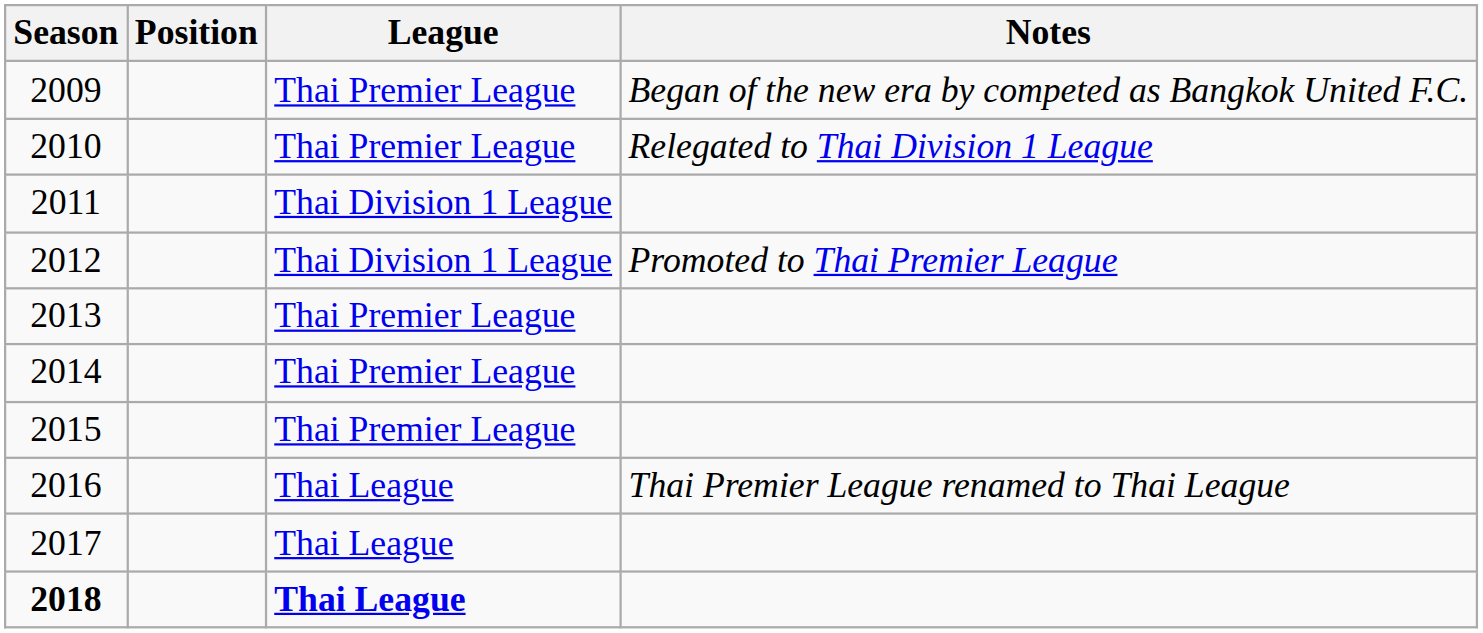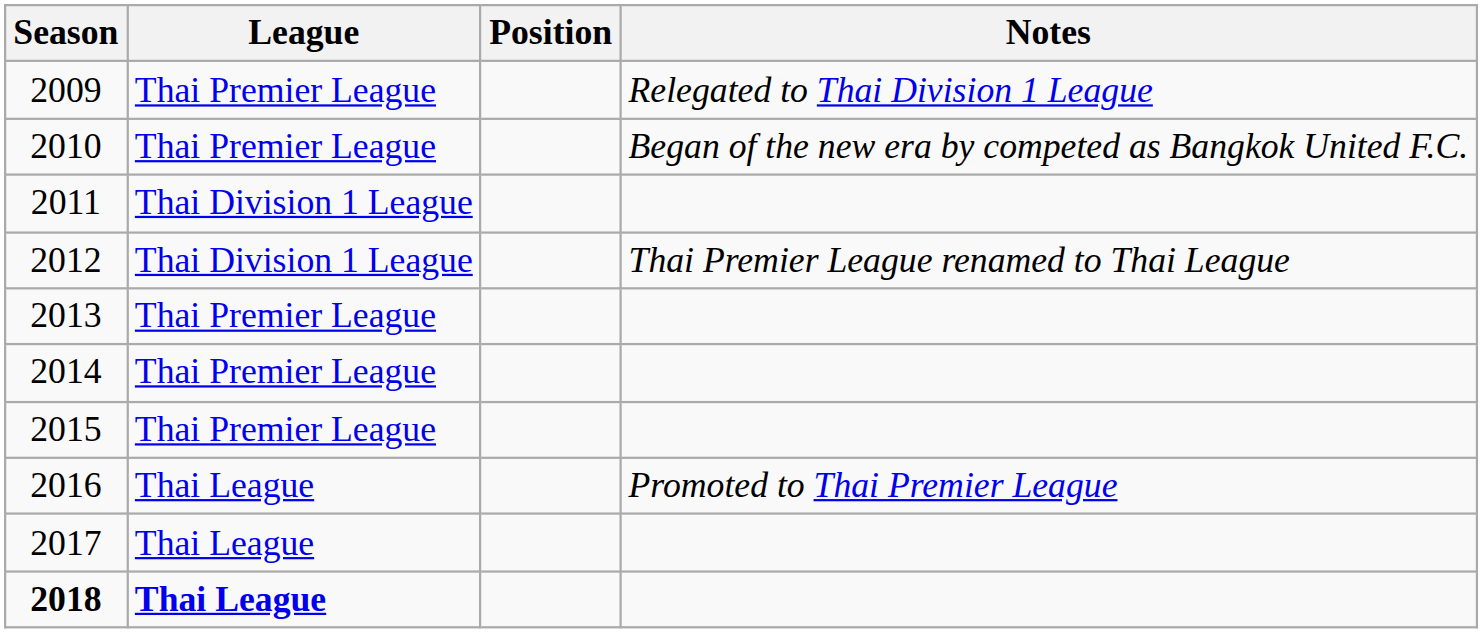columns swapped: League <-> Position
2009 | Notes: Began of the new era by competed as Bangkok United F.C. -> Relegated to Thai Division 1 League
2010 | Notes: Relegated to Thai Division 1 League -> Began of the new era by competed as Bangkok United F.C.
2012 | Notes: Promoted to Thai Premier League -> Thai Premier League renamed to Thai League
2016 | Notes: Thai Premier League renamed to Thai League -> Promoted to Thai Premier League
